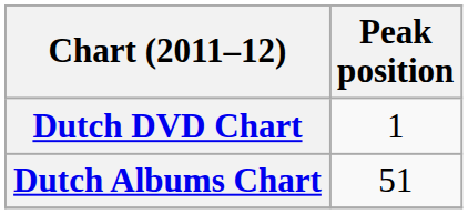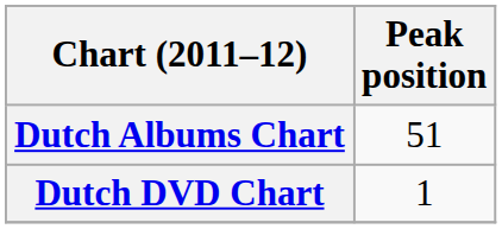rows swapped: Dutch Albums Chart <-> Dutch DVD Chart
